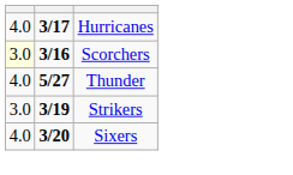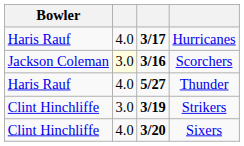+ column: Bowler | Haris Rauf | Jackson Coleman | Haris Rauf | Clint Hinchliffe | Clint Hinchliffe
